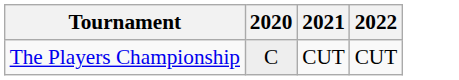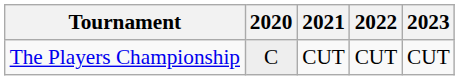+ column: 2023 | CUT
